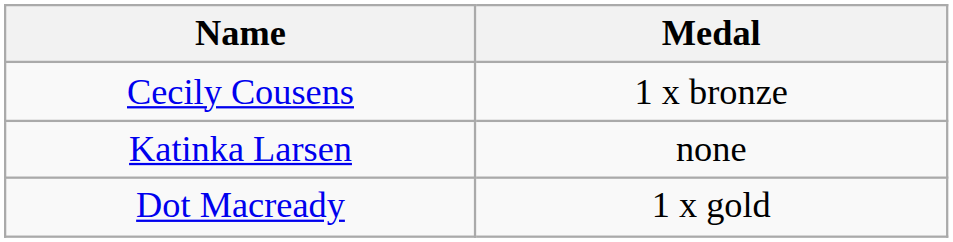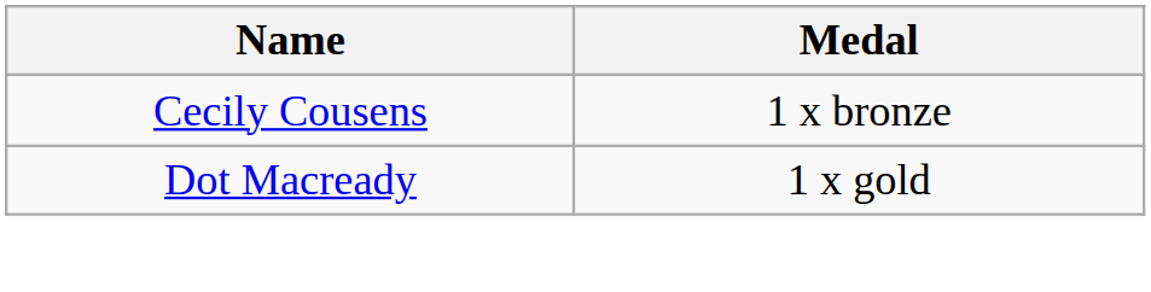- row: Katinka Larsen | none
